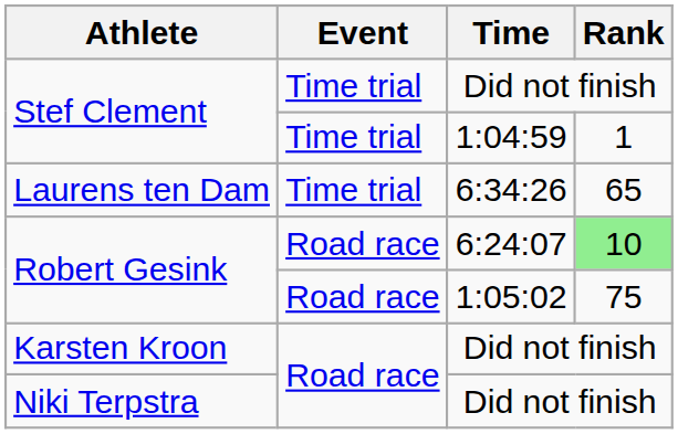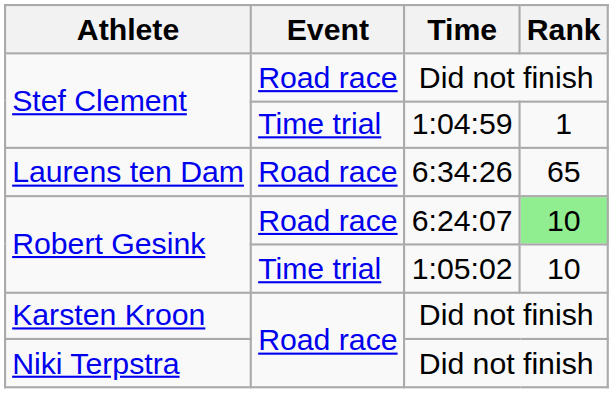Stef Clement / Did not finish | Event: Time trial -> Road race
Laurens ten Dam | Event: Time trial -> Road race
Robert Gesink / 1:05:02 | Event: Road race -> Time trial
Robert Gesink / 1:05:02 | Rank: 75 -> 10
